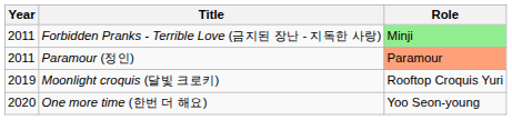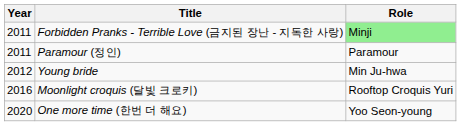Paramour (정인) | Role: lightsalmon background -> no background
+ row: 2012 | Young bride | Min Ju-hwa
Moonlight croquis (달빛 크로키) | Year: 2019 -> 2016
